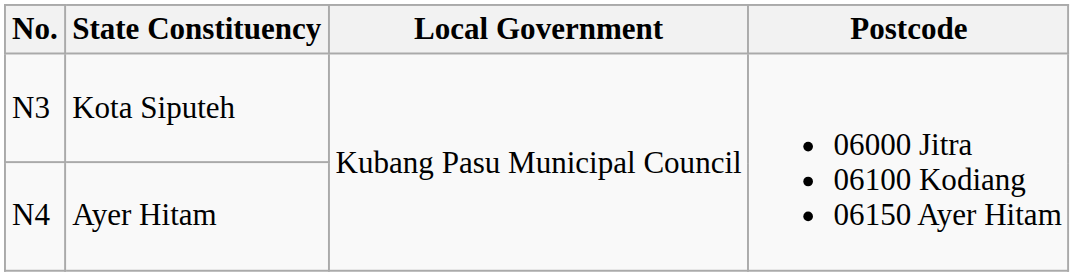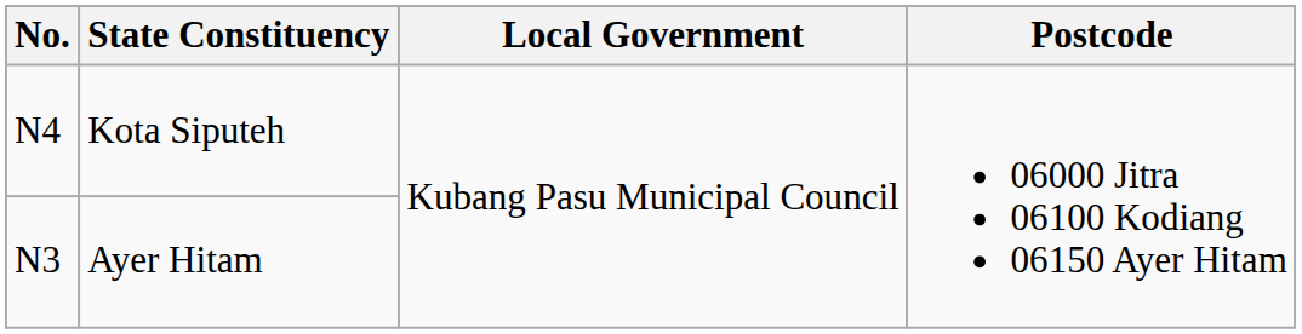Kota Siputeh | No.: N3 -> N4
Ayer Hitam | No.: N4 -> N3
